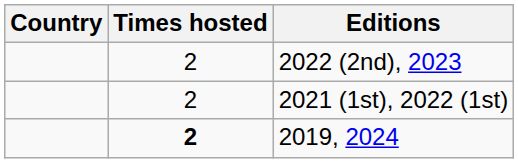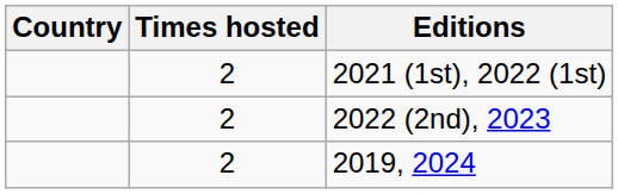rows swapped: 2021 (1st), 2022 (1st) <-> 2022 (2nd), 2023
2019, 2024 | Times hosted: bold -> normal
